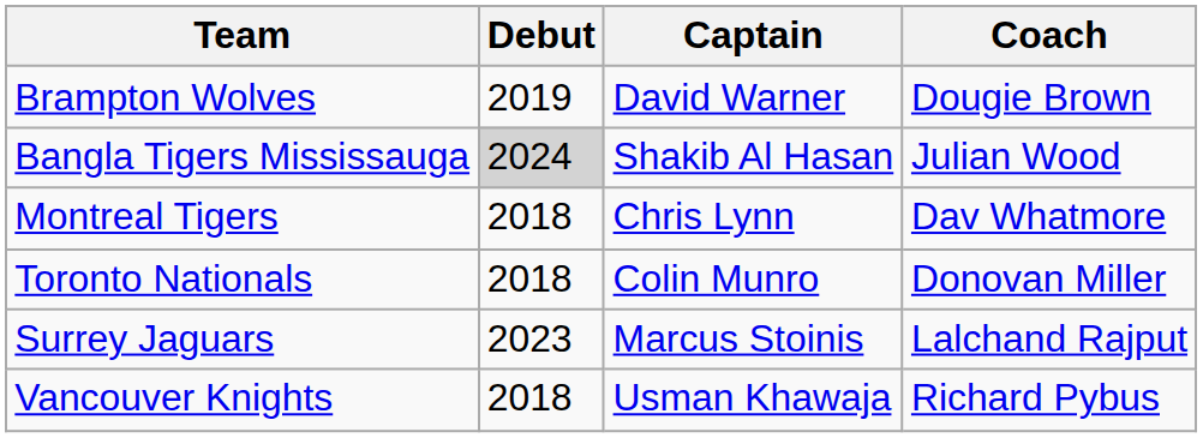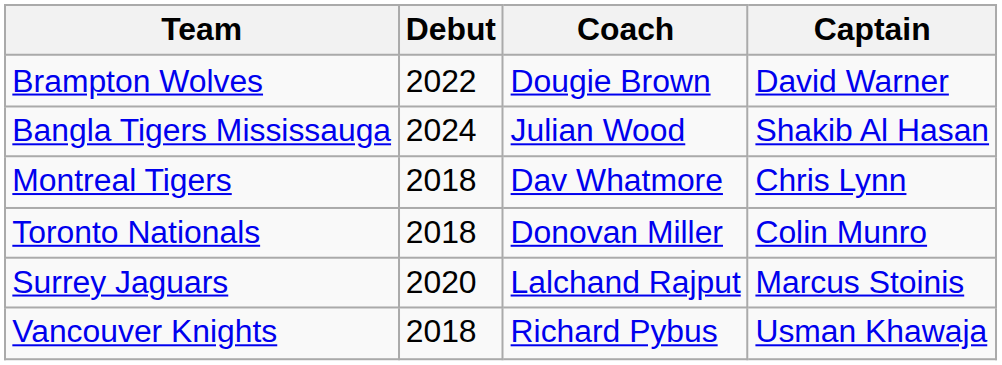columns swapped: Captain <-> Coach
Brampton Wolves | Debut: 2019 -> 2022
Bangla Tigers Mississauga | Debut: lightgrey background -> no background
Surrey Jaguars | Debut: 2023 -> 2020
